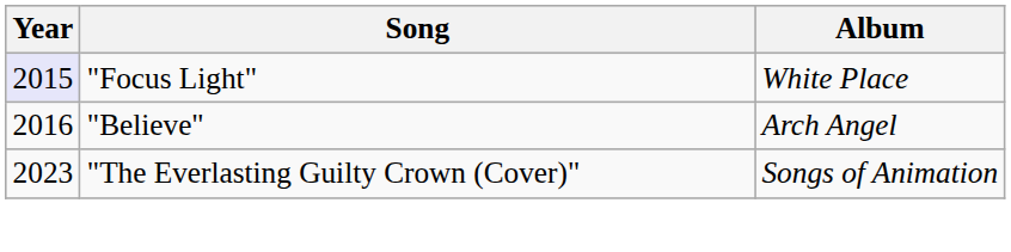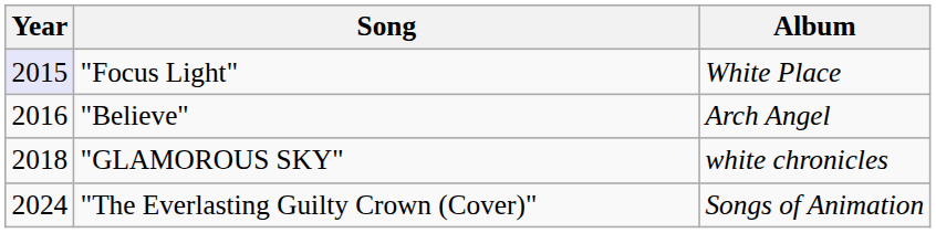+ row: 2018 | "GLAMOROUS SKY" | white chronicles
"The Everlasting Guilty Crown (Cover)" | Year: 2023 -> 2024
